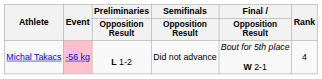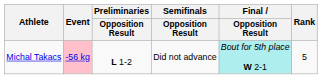Michal Takacs | Final / Opposition Result: no background -> paleturquoise background
Michal Takacs | Rank: 4 -> 5
